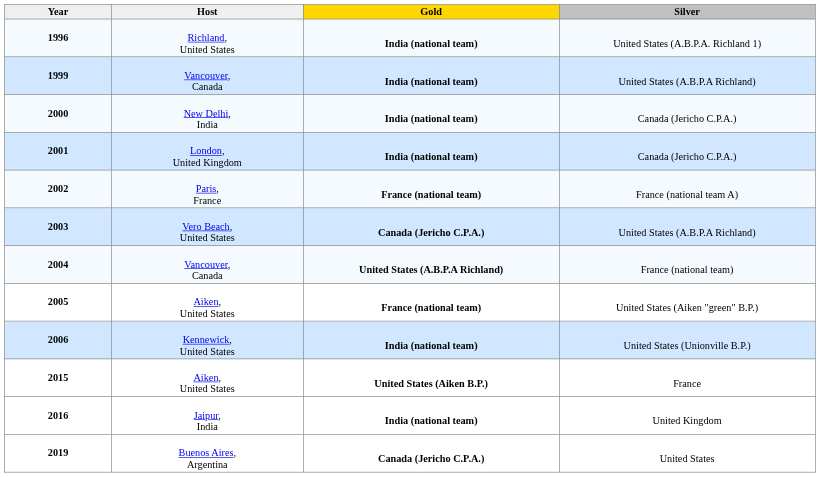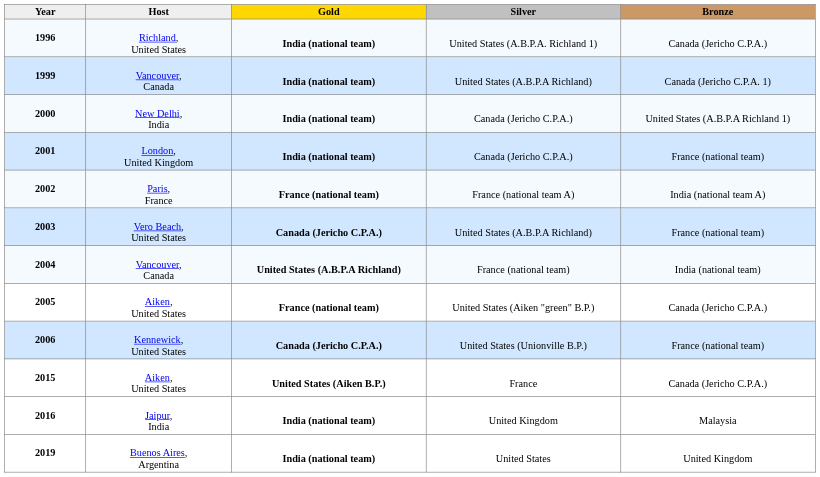+ column: Bronze | Canada (Jericho C.P.A.) | Canada (Jericho C.P.A. 1) | United States (A.B.P.A Richland 1) | France (national team) | India (national team A) | France (national team) | India (national team) | Canada (Jericho C.P.A.) | France (national team) | Canada (Jericho C.P.A.) | Malaysia | United Kingdom
2006 | Gold: India (national team) -> Canada (Jericho C.P.A.)
2019 | Gold: Canada (Jericho C.P.A.) -> India (national team)
